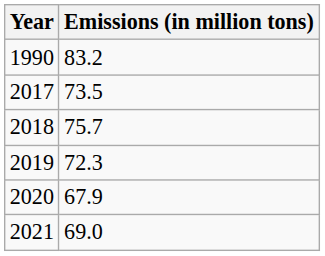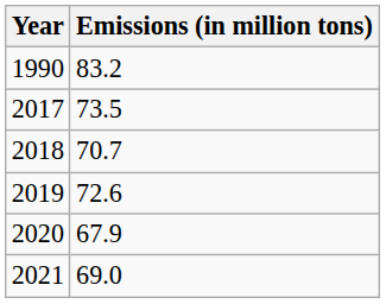2018 | Emissions (in million tons): 75.7 -> 70.7
2019 | Emissions (in million tons): 72.3 -> 72.6
